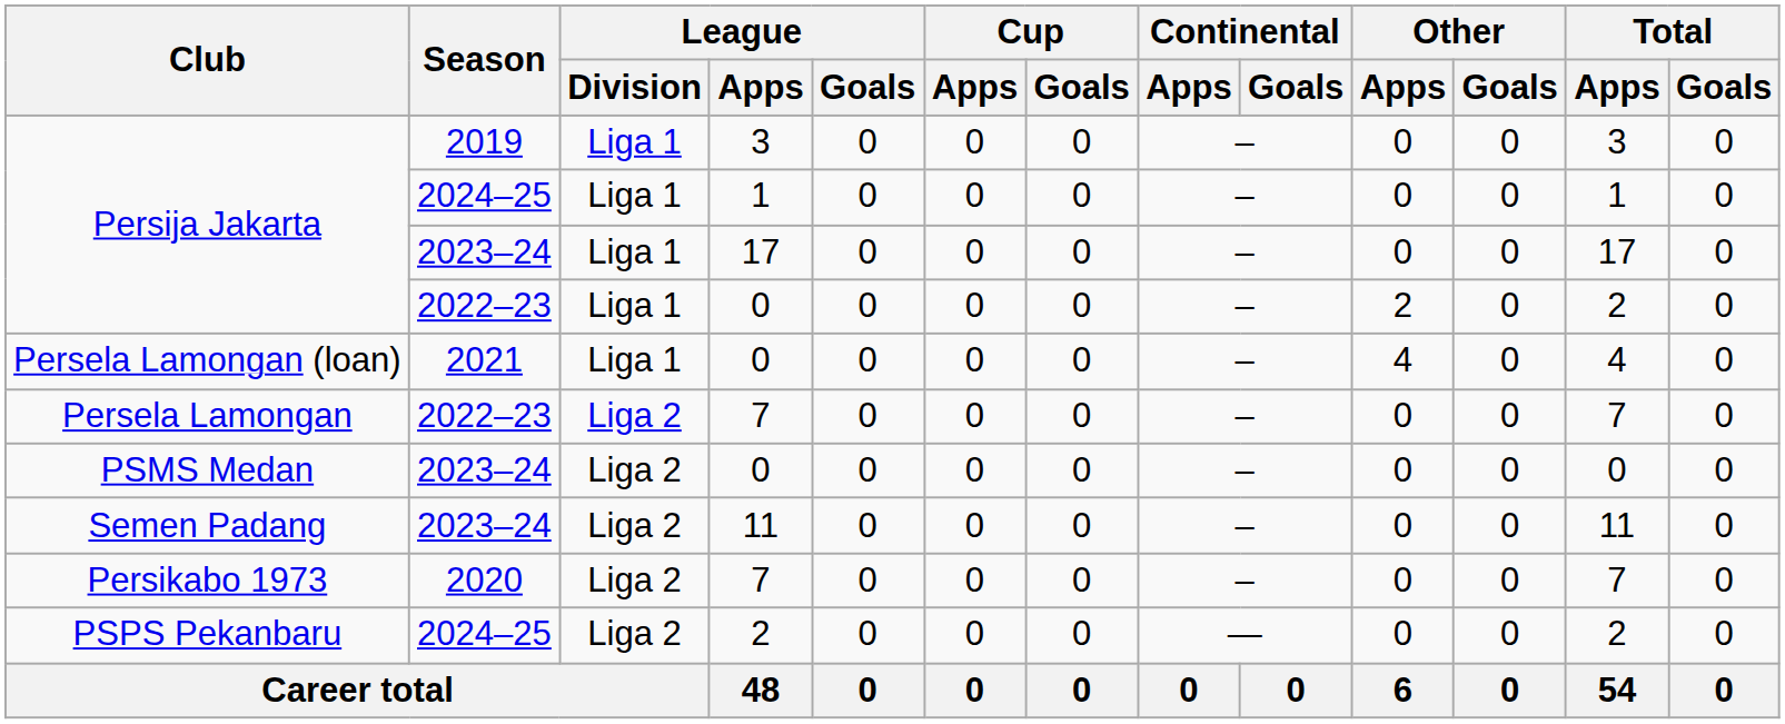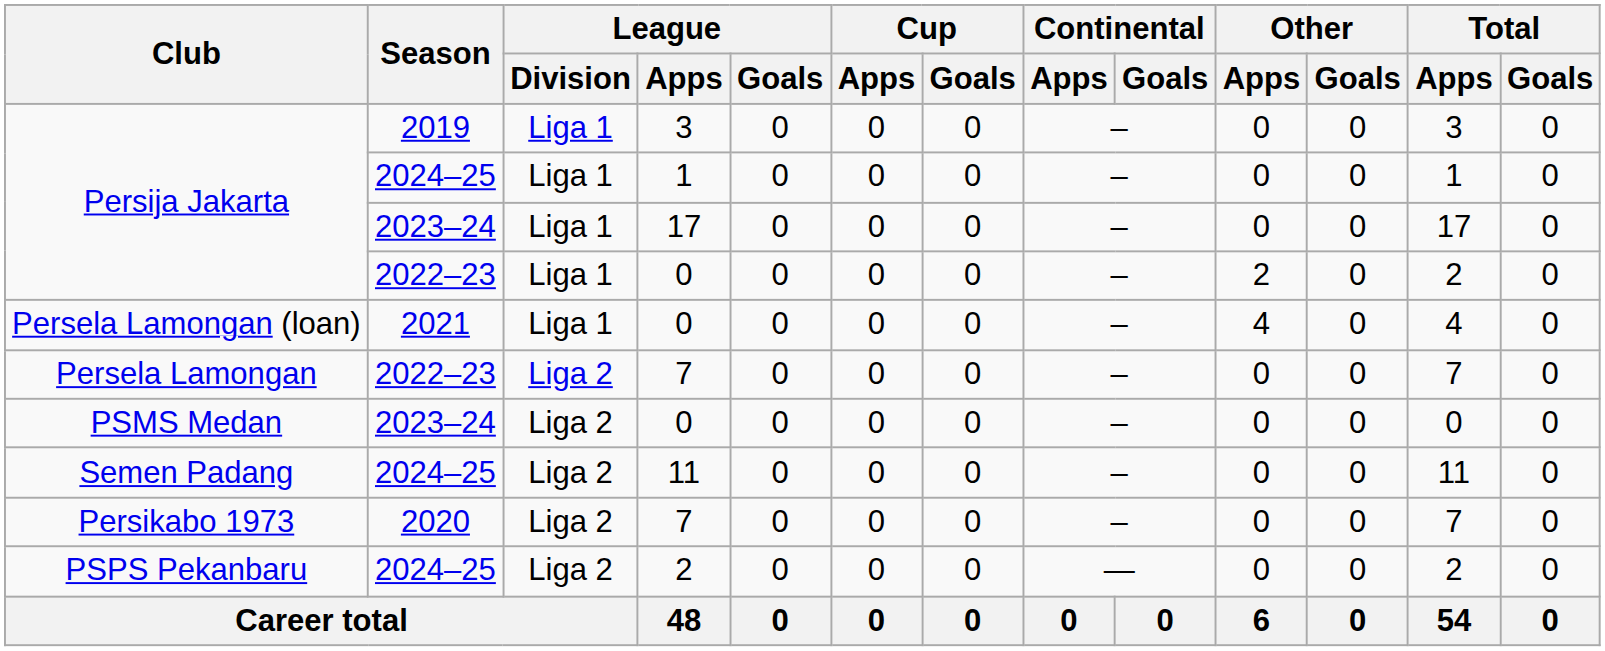Semen Padang | Season: 2023–24 -> 2024–25
